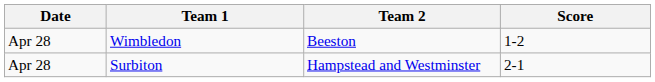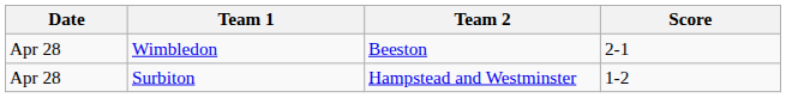Wimbledon | Score: 1-2 -> 2-1
Surbiton | Score: 2-1 -> 1-2
